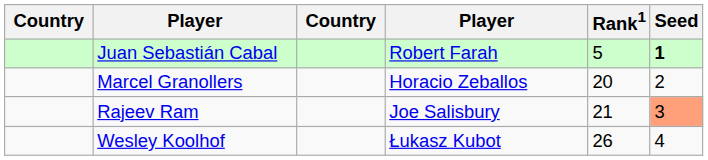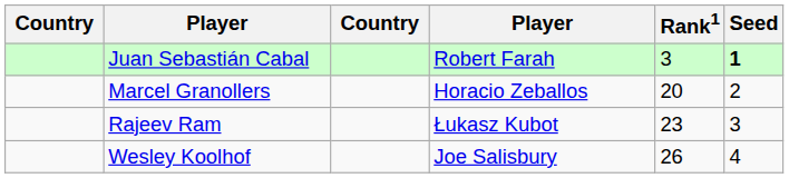Juan Sebastián Cabal | Rank1: 5 -> 3
Rajeev Ram | column 4: Joe Salisbury -> Łukasz Kubot
Rajeev Ram | Rank1: 21 -> 23
Rajeev Ram | Seed: lightsalmon background -> no background
Wesley Koolhof | column 4: Łukasz Kubot -> Joe Salisbury
